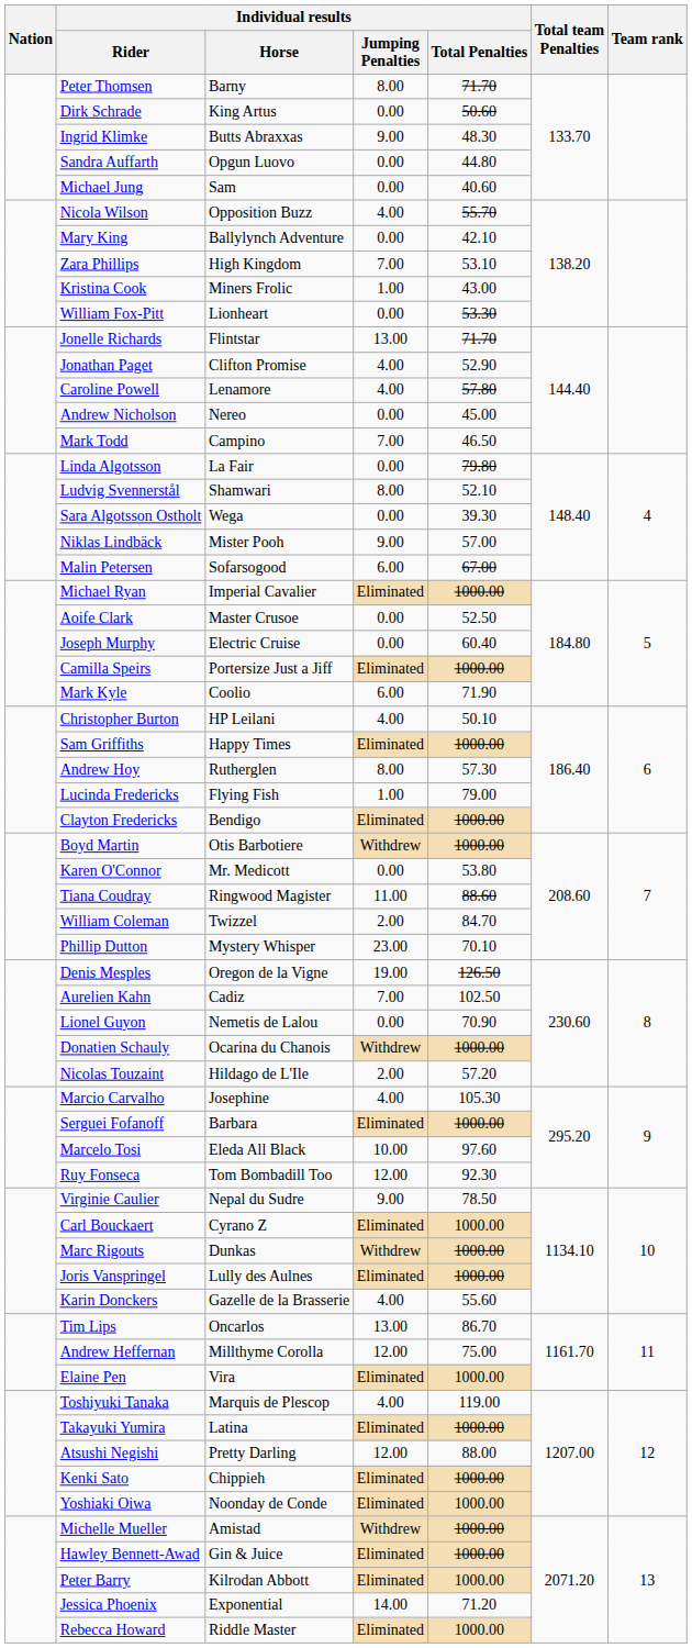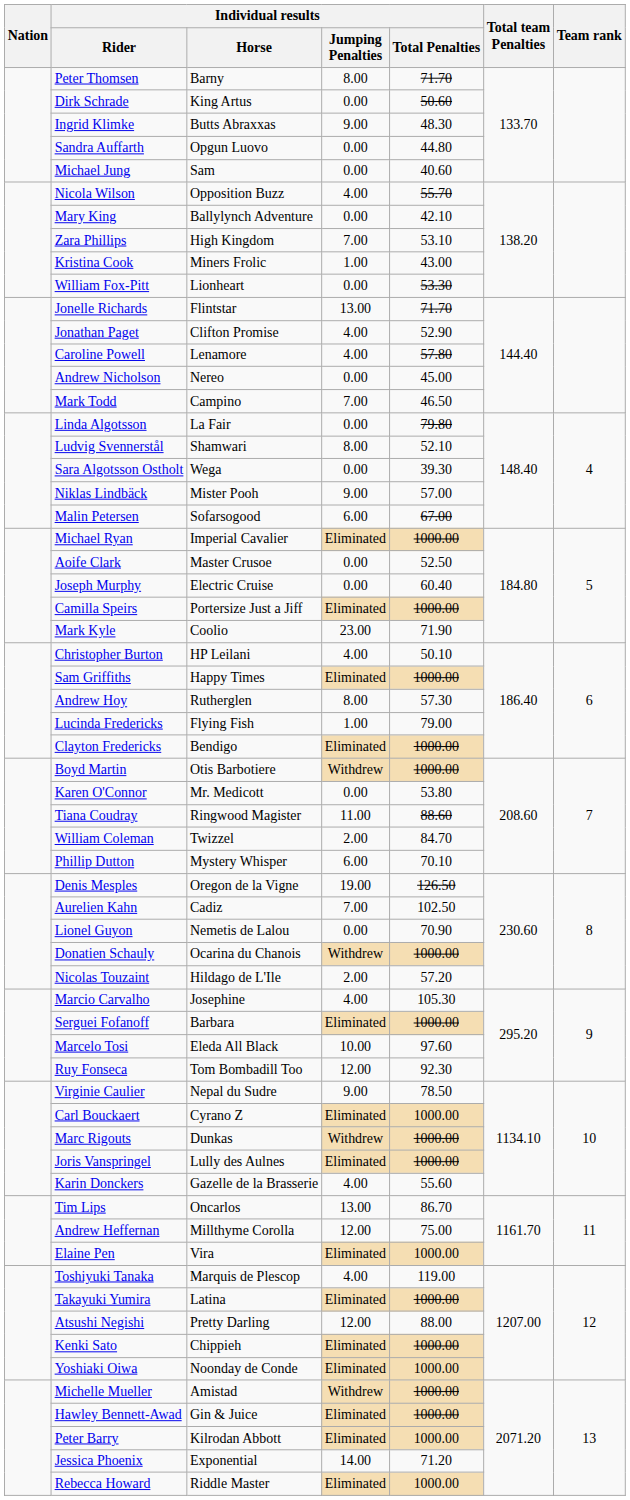Mark Kyle | Individual results / Jumping Penalties: 6.00 -> 23.00
Phillip Dutton | Individual results / Jumping Penalties: 23.00 -> 6.00
